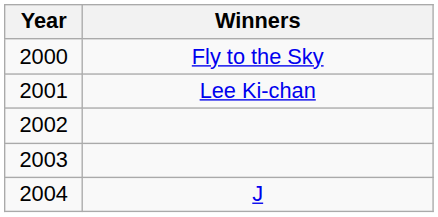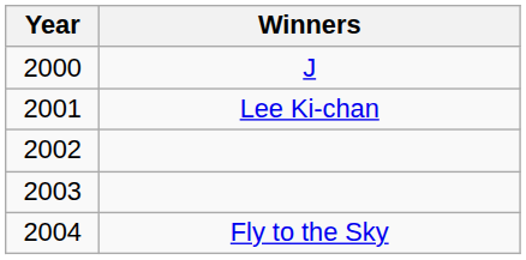2000 | Winners: Fly to the Sky -> J
2004 | Winners: J -> Fly to the Sky
